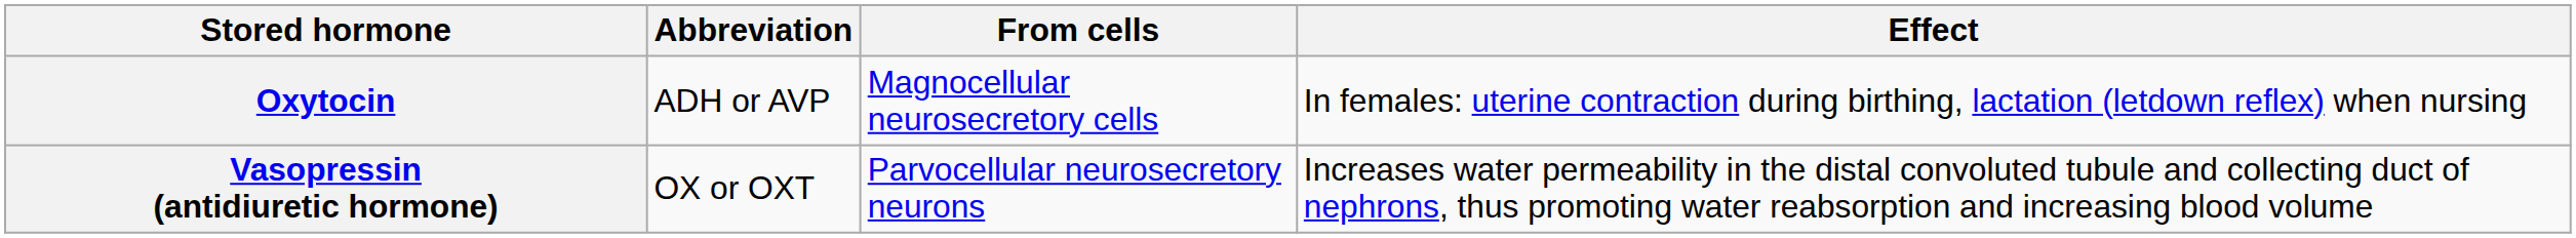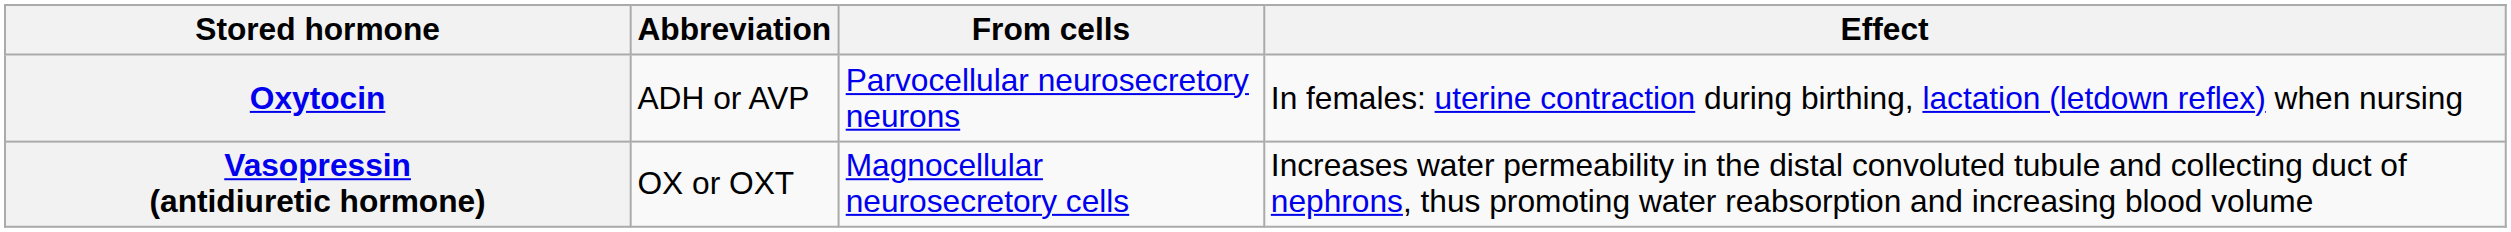Oxytocin | From cells: Magnocellular neurosecretory cells -> Parvocellular neurosecretory neurons
Vasopressin (antidiuretic hormone) | From cells: Parvocellular neurosecretory neurons -> Magnocellular neurosecretory cells
